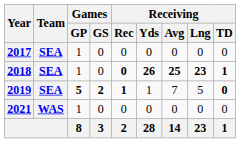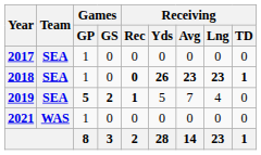2018 | Receiving / Avg: 25 -> 23
2019 | Receiving / Yds: 1 -> 5
2019 | Receiving / Lng: 5 -> 4
2019 | Receiving / TD: bold -> normal
